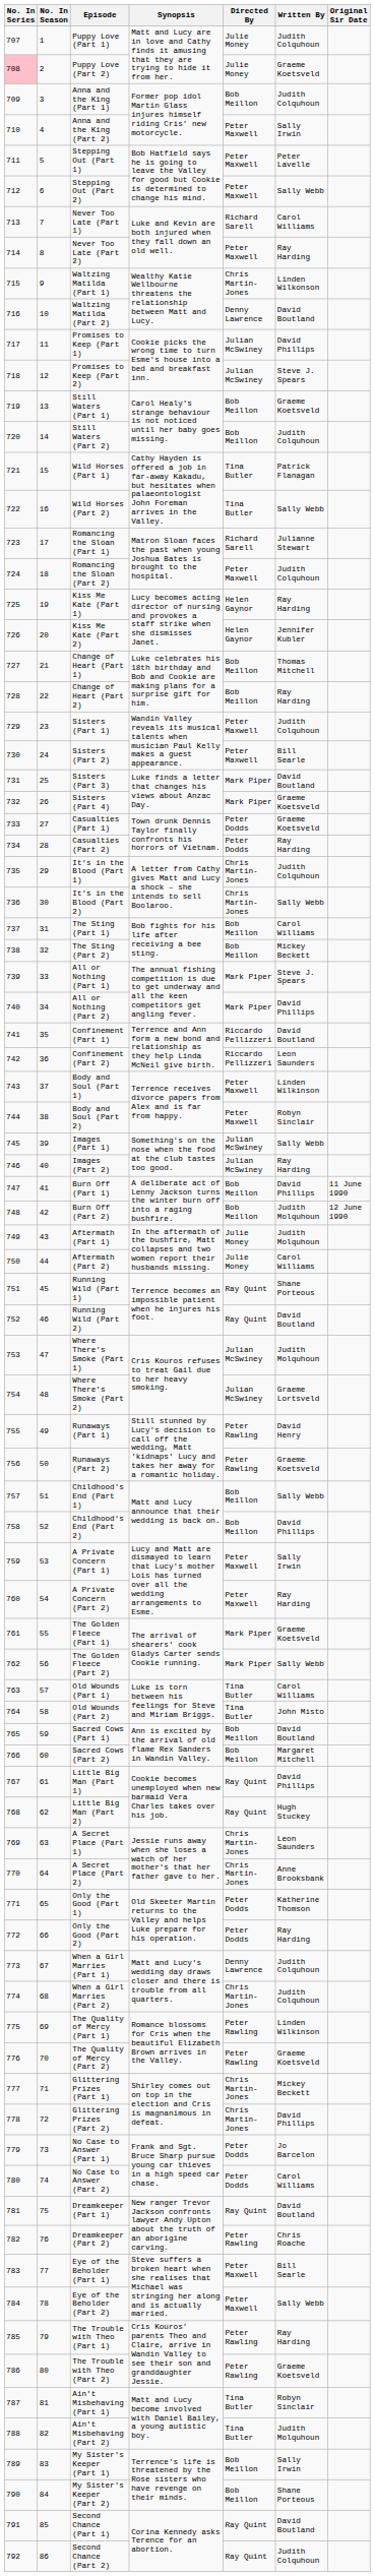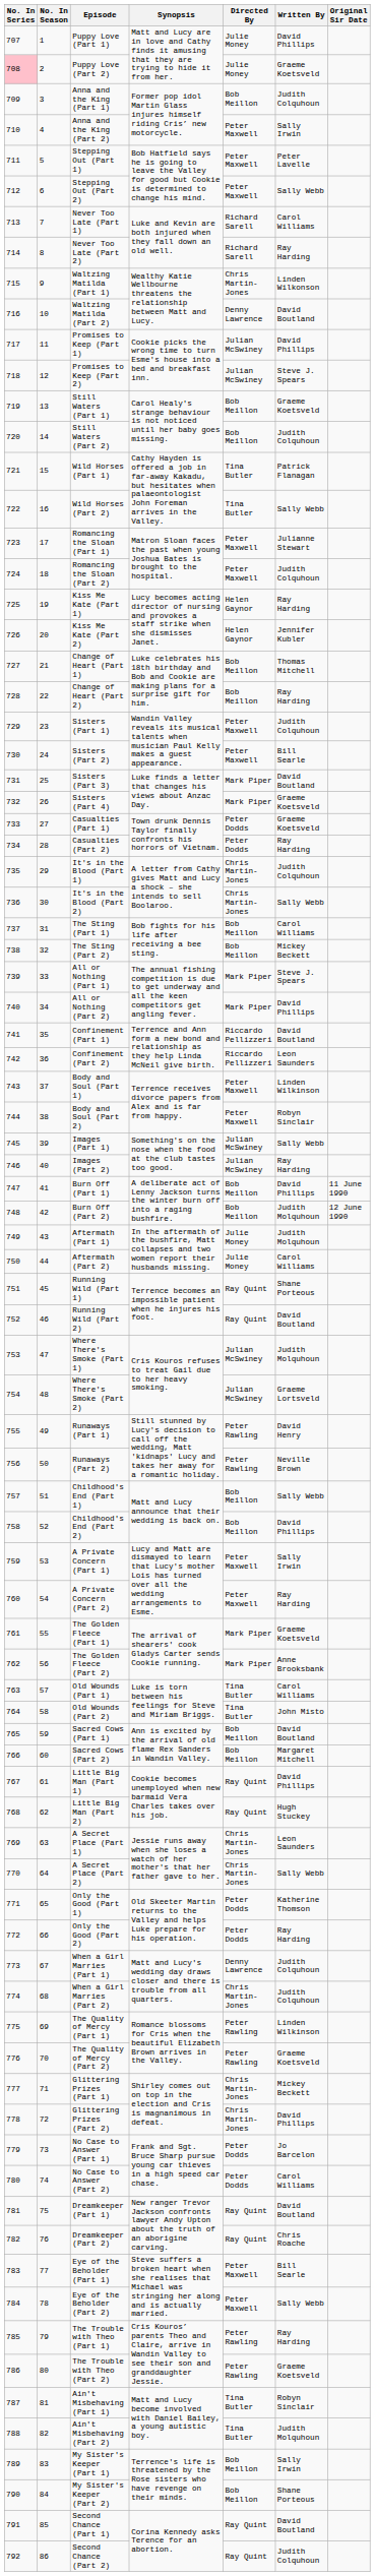Puppy Love (Part 1) | Written By: Judith Colquhoun -> David Phillips
Never Too Late (Part 2) | Directed By: Peter Maxwell -> Richard Sarell
Romancing the Sloan (Part 1) | Directed By: Richard Sarell -> Peter Maxwell
Runaways (Part 2) | Written By: Graeme Koetsveld -> Neville Brown
The Golden Fleece (Part 2) | Written By: Sally Webb -> Anne Brooksbank
A Secret Place (Part 2) | Written By: Anne Brooksbank -> Sally Webb
Dreamkeeper (Part 2) | Directed By: Peter Rawling -> Ray Quint
